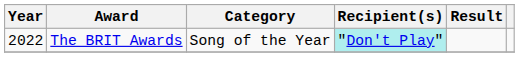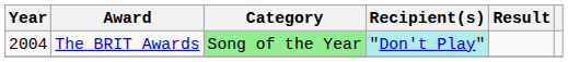The BRIT Awards | Year: 2022 -> 2004
The BRIT Awards | Category: no background -> lightgreen background
